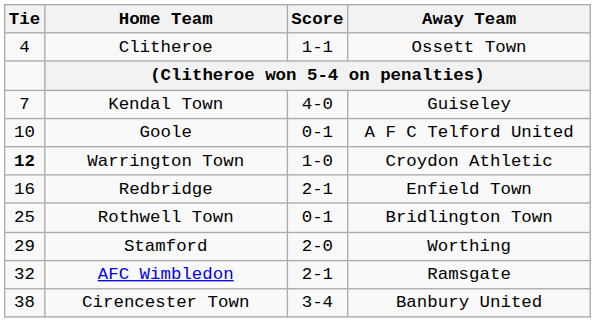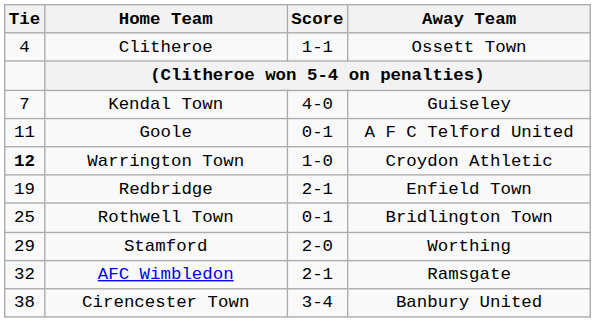Goole | Tie: 10 -> 11
Redbridge | Tie: 16 -> 19
